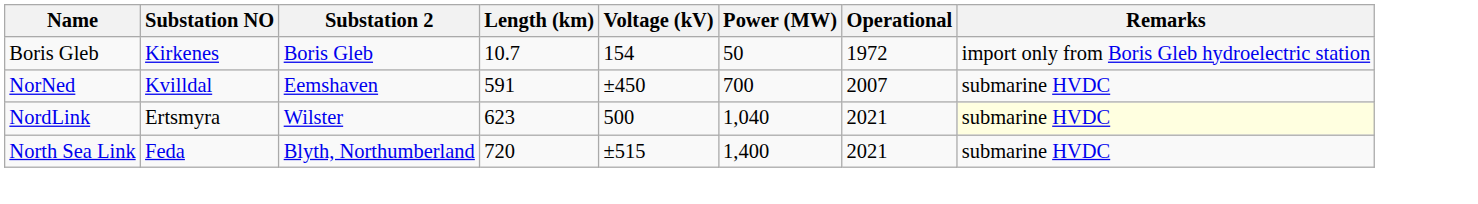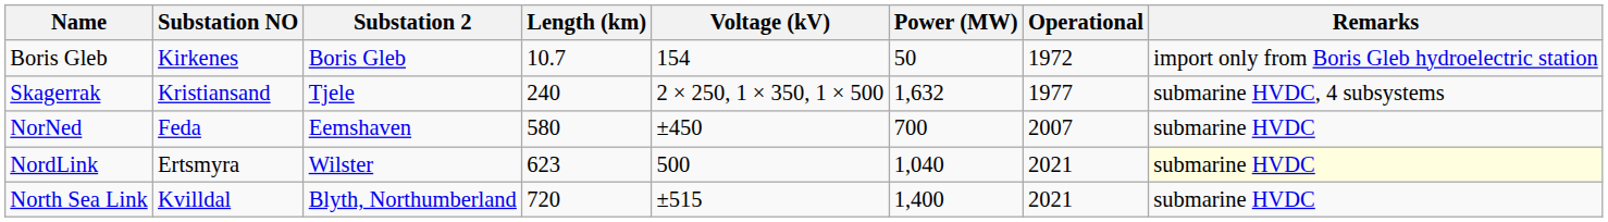+ row: Skagerrak | Kristiansand | Tjele | 240 | 2 × 250, 1 × 350, 1 × 500 | 1,632 | 1977 | submarine HVDC, 4 subsystems
NorNed | Substation NO: Kvilldal -> Feda
NorNed | Length (km): 591 -> 580
North Sea Link | Substation NO: Feda -> Kvilldal
